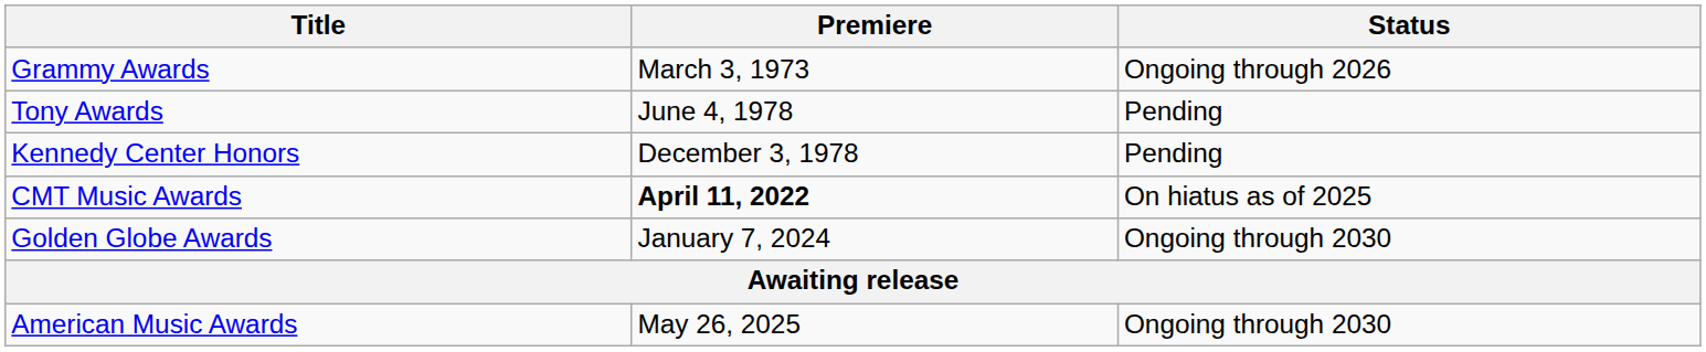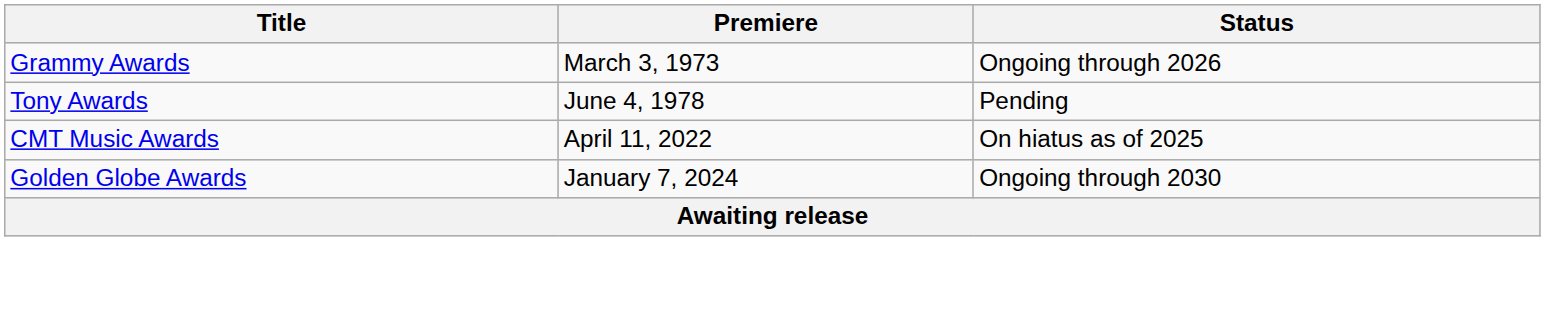- row: Kennedy Center Honors | December 3, 1978 | Pending
CMT Music Awards | Premiere: bold -> normal
- row: American Music Awards | May 26, 2025 | Ongoing through 2030
